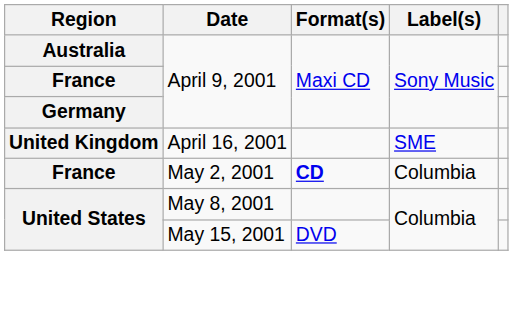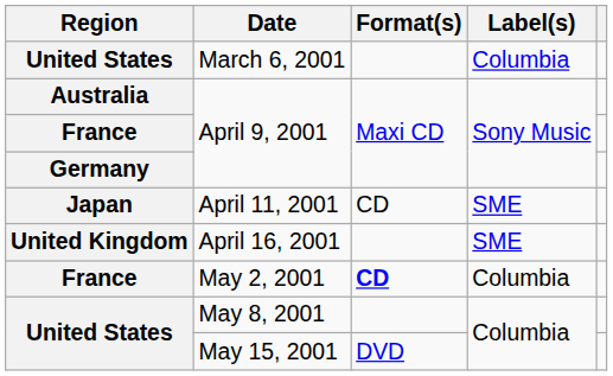+ row: United States | March 6, 2001 | Columbia
+ row: Japan | April 11, 2001 | CD | SME
